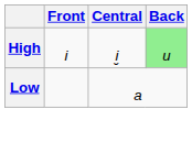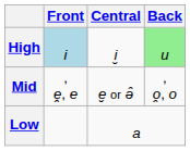High | Front: no background -> lightblue background
+ row: Mid | , ḙ, e | e̮ or ə̑ | , o̭, o
